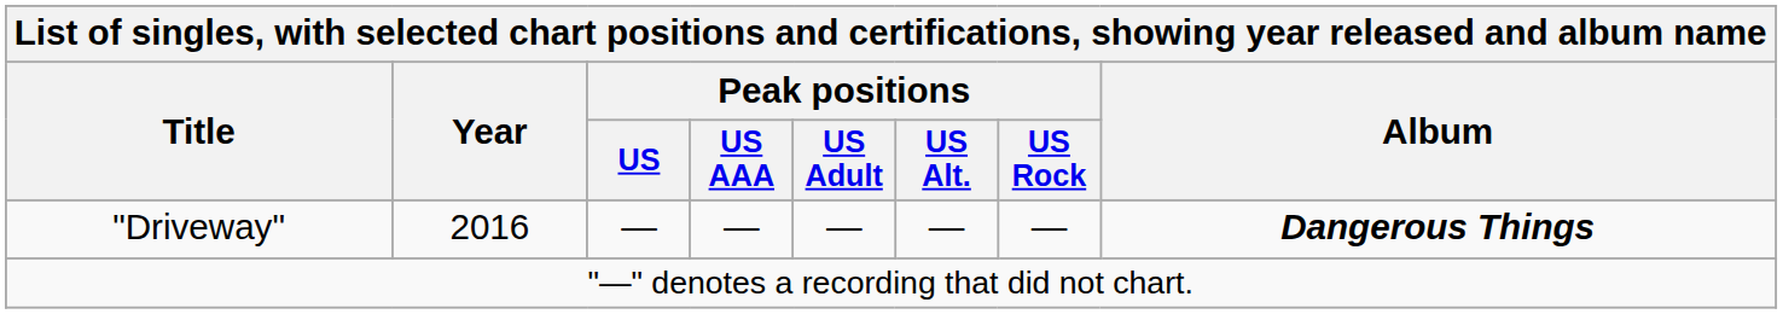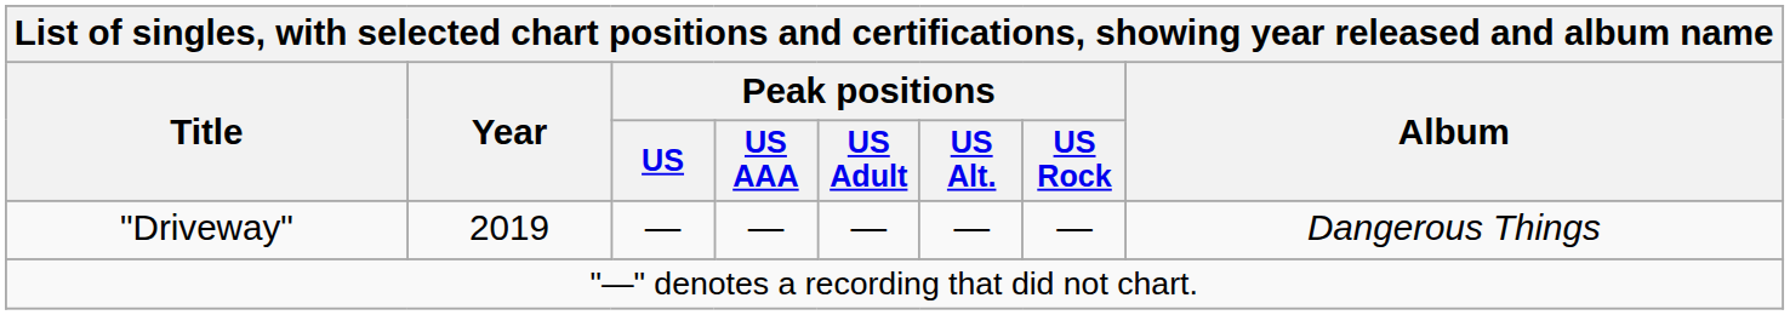"Driveway" | column 2: 2016 -> 2019
"Driveway" | column 8: bold -> normal
